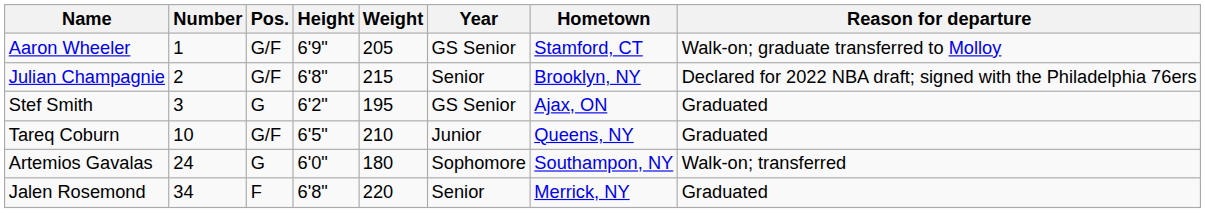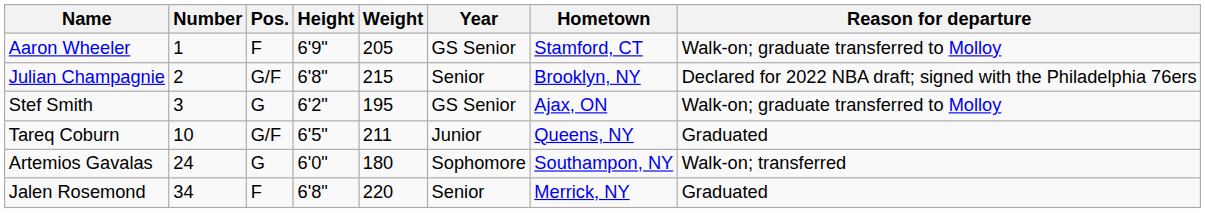Aaron Wheeler | Pos.: G/F -> F
Stef Smith | Reason for departure: Graduated -> Walk-on; graduate transferred to Molloy
Tareq Coburn | Weight: 210 -> 211
